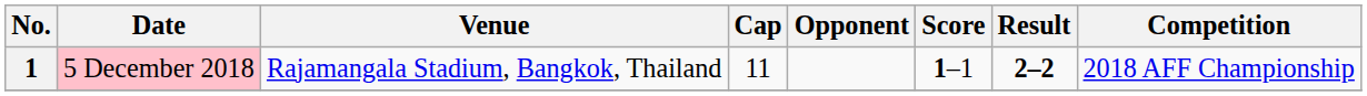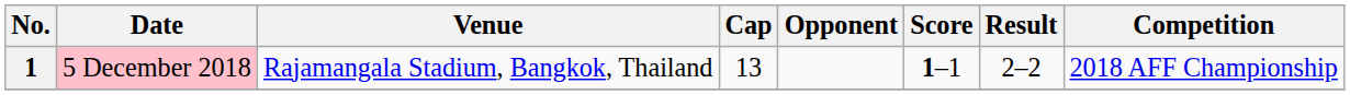1 | Cap: 11 -> 13
1 | Result: bold -> normal
